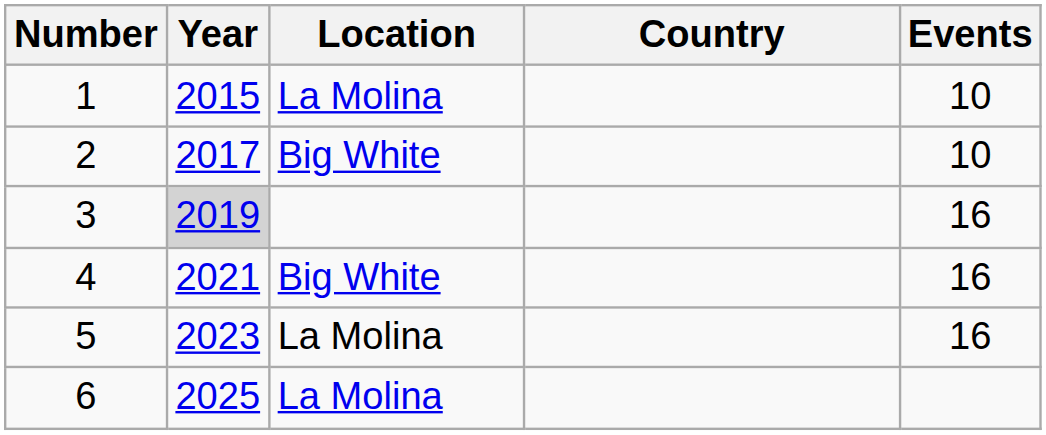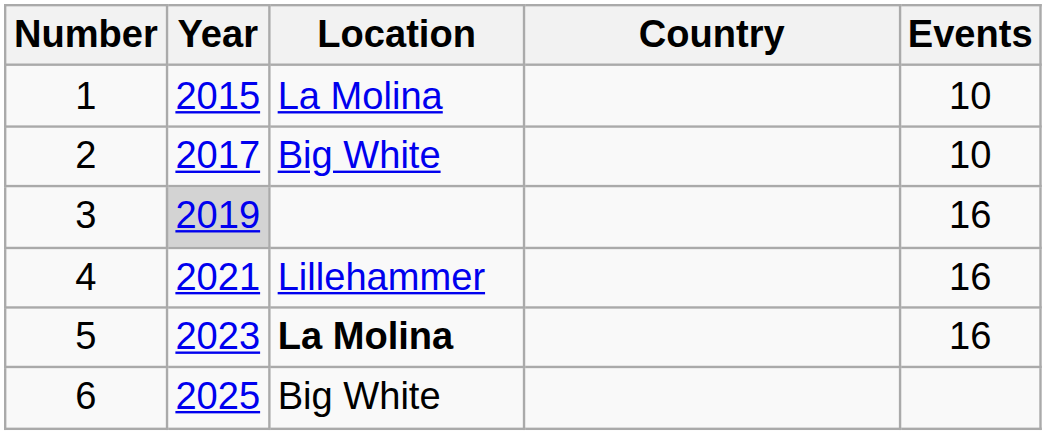4 | Location: Big White -> Lillehammer
5 | Location: normal -> bold
6 | Location: La Molina -> Big White
